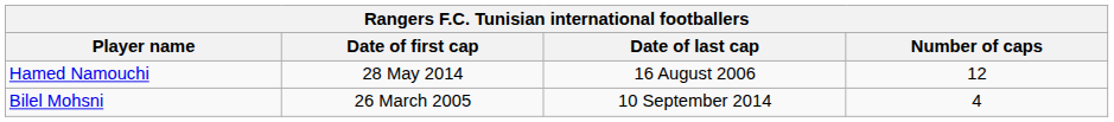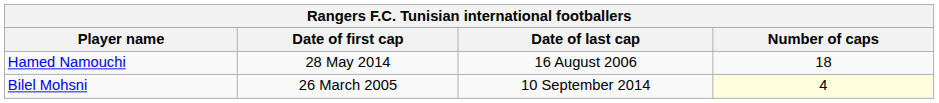Hamed Namouchi | Number of caps: 12 -> 18
Bilel Mohsni | Number of caps: no background -> lightyellow background
